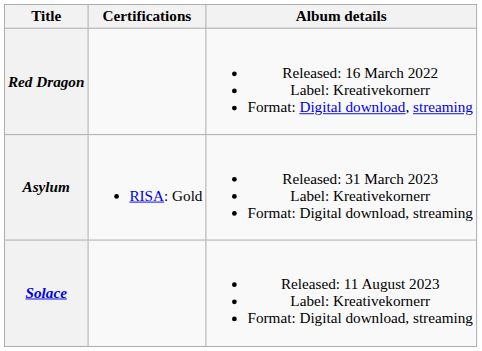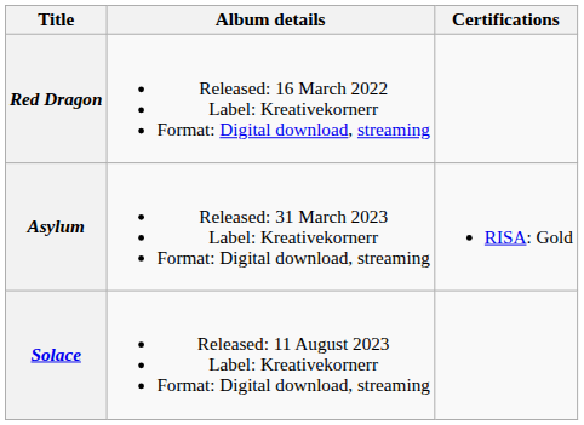columns swapped: Album details <-> Certifications
